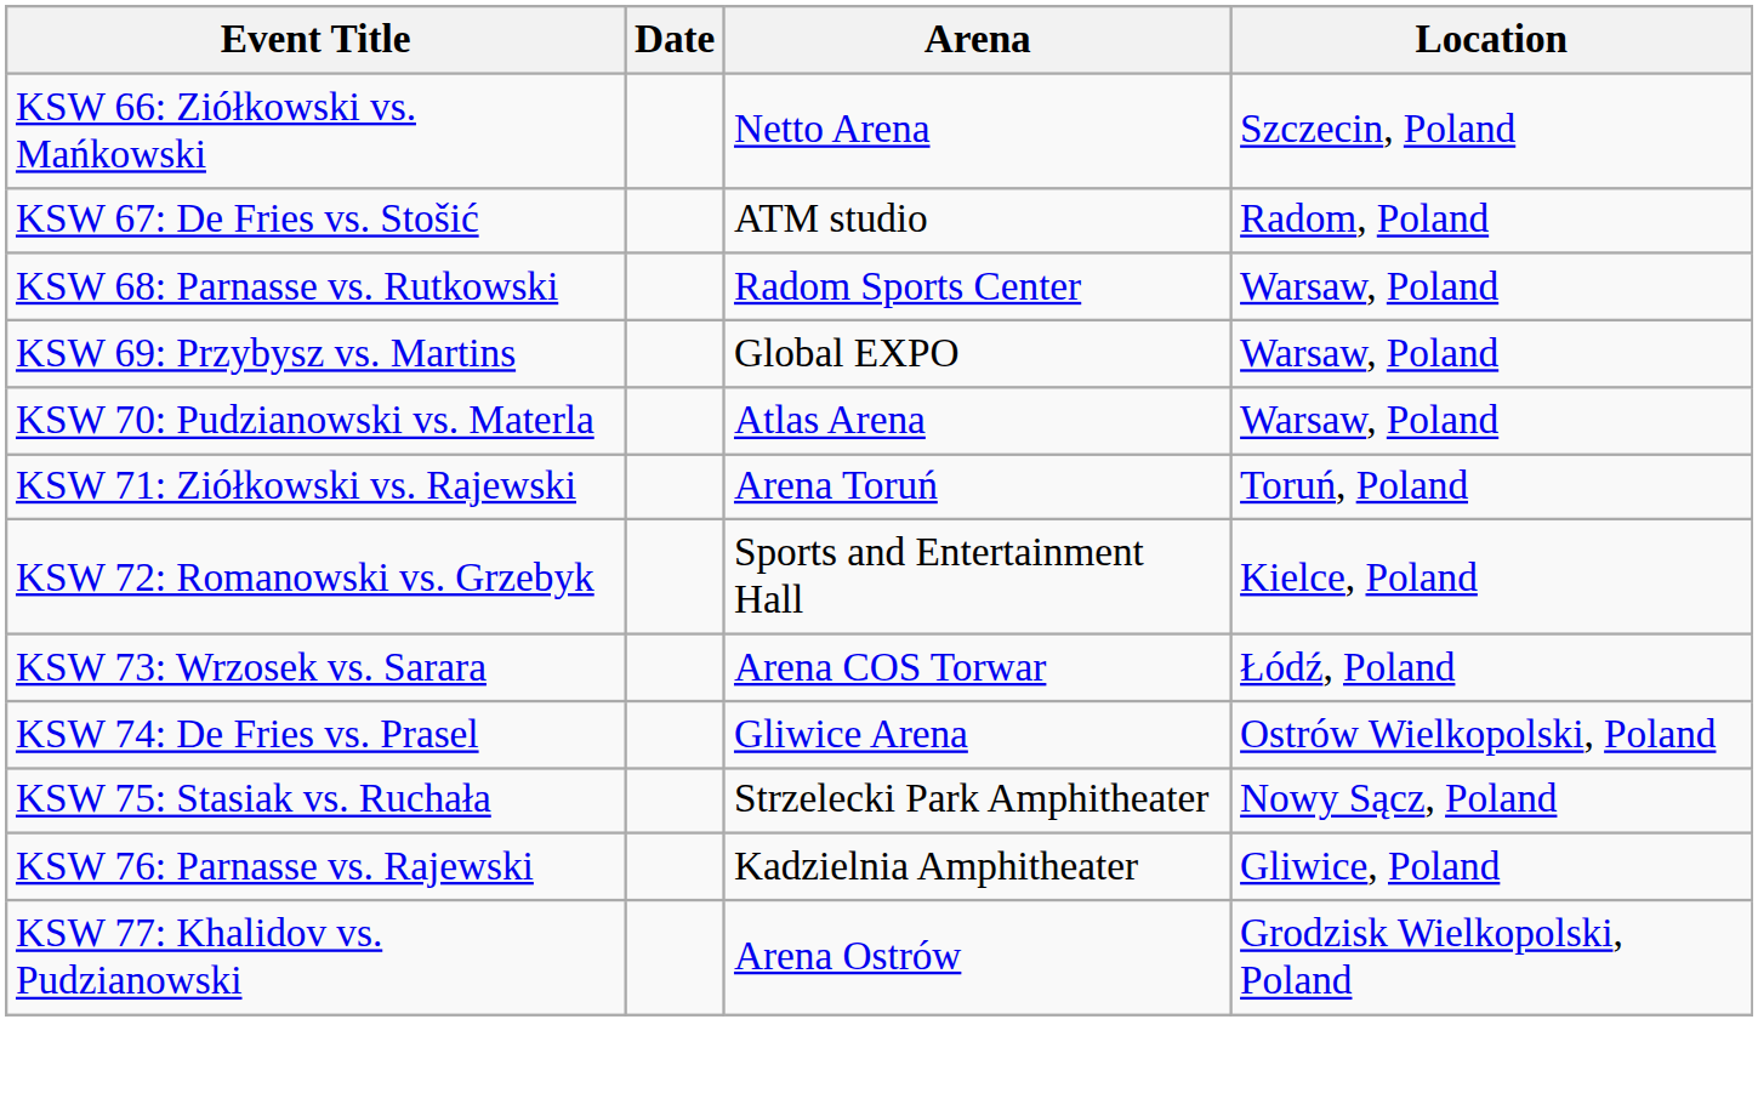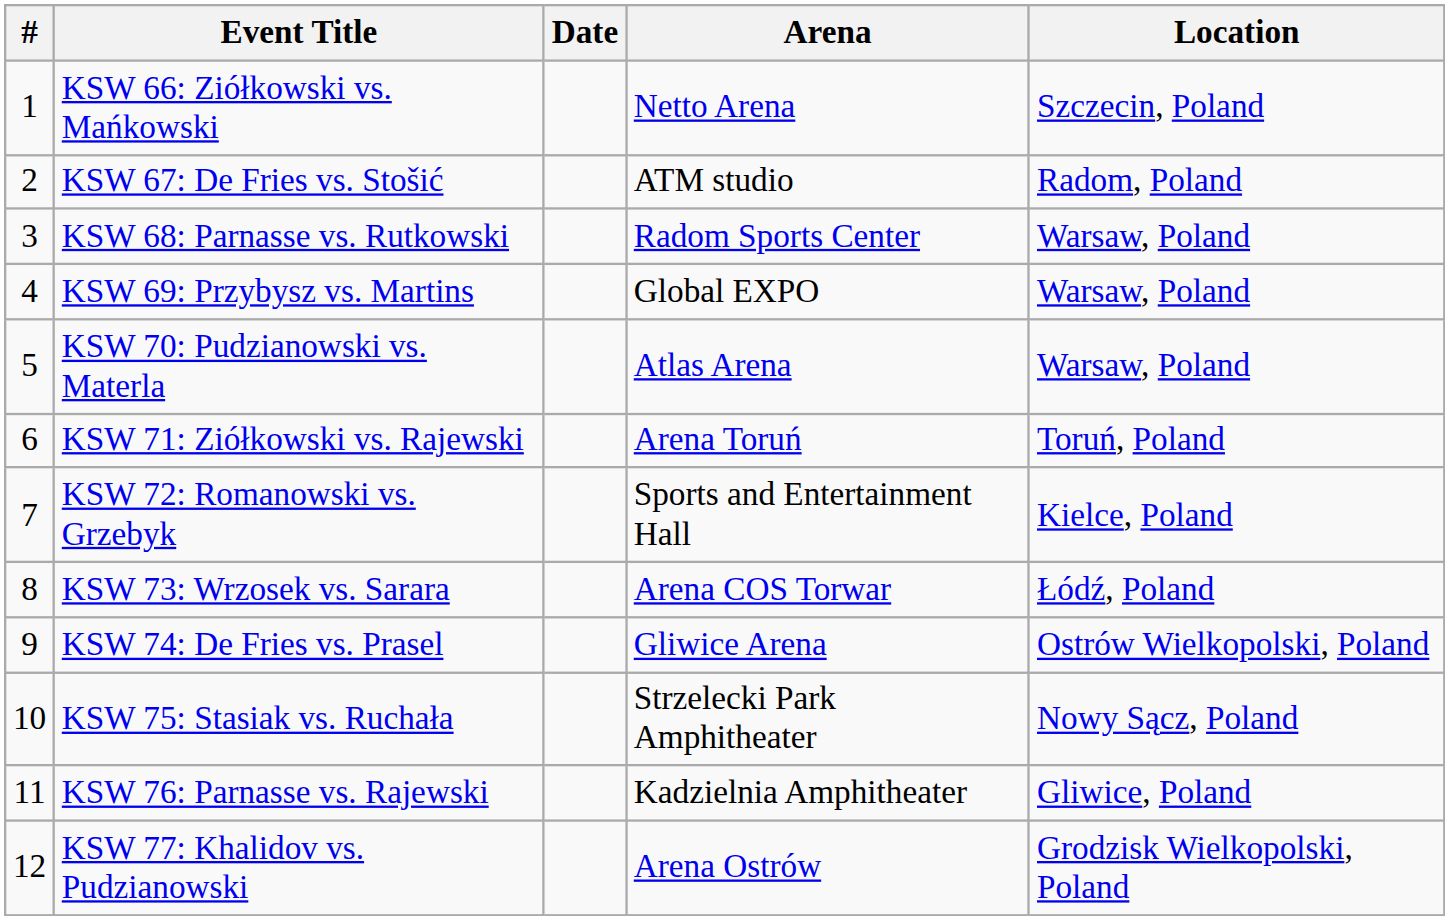+ column: # | 1 | 2 | 3 | 4 | 5 | 6 | 7 | 8 | 9 | 10 | 11 | 12
